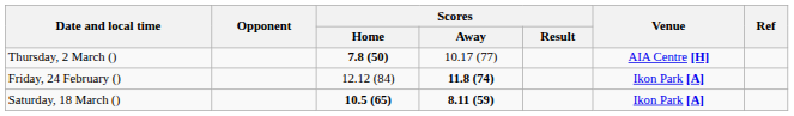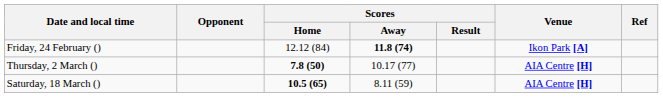rows swapped: Friday, 24 February () <-> Thursday, 2 March ()
Saturday, 18 March () | Scores / Away: bold -> normal
Saturday, 18 March () | Venue: Ikon Park [A] -> AIA Centre [H]
